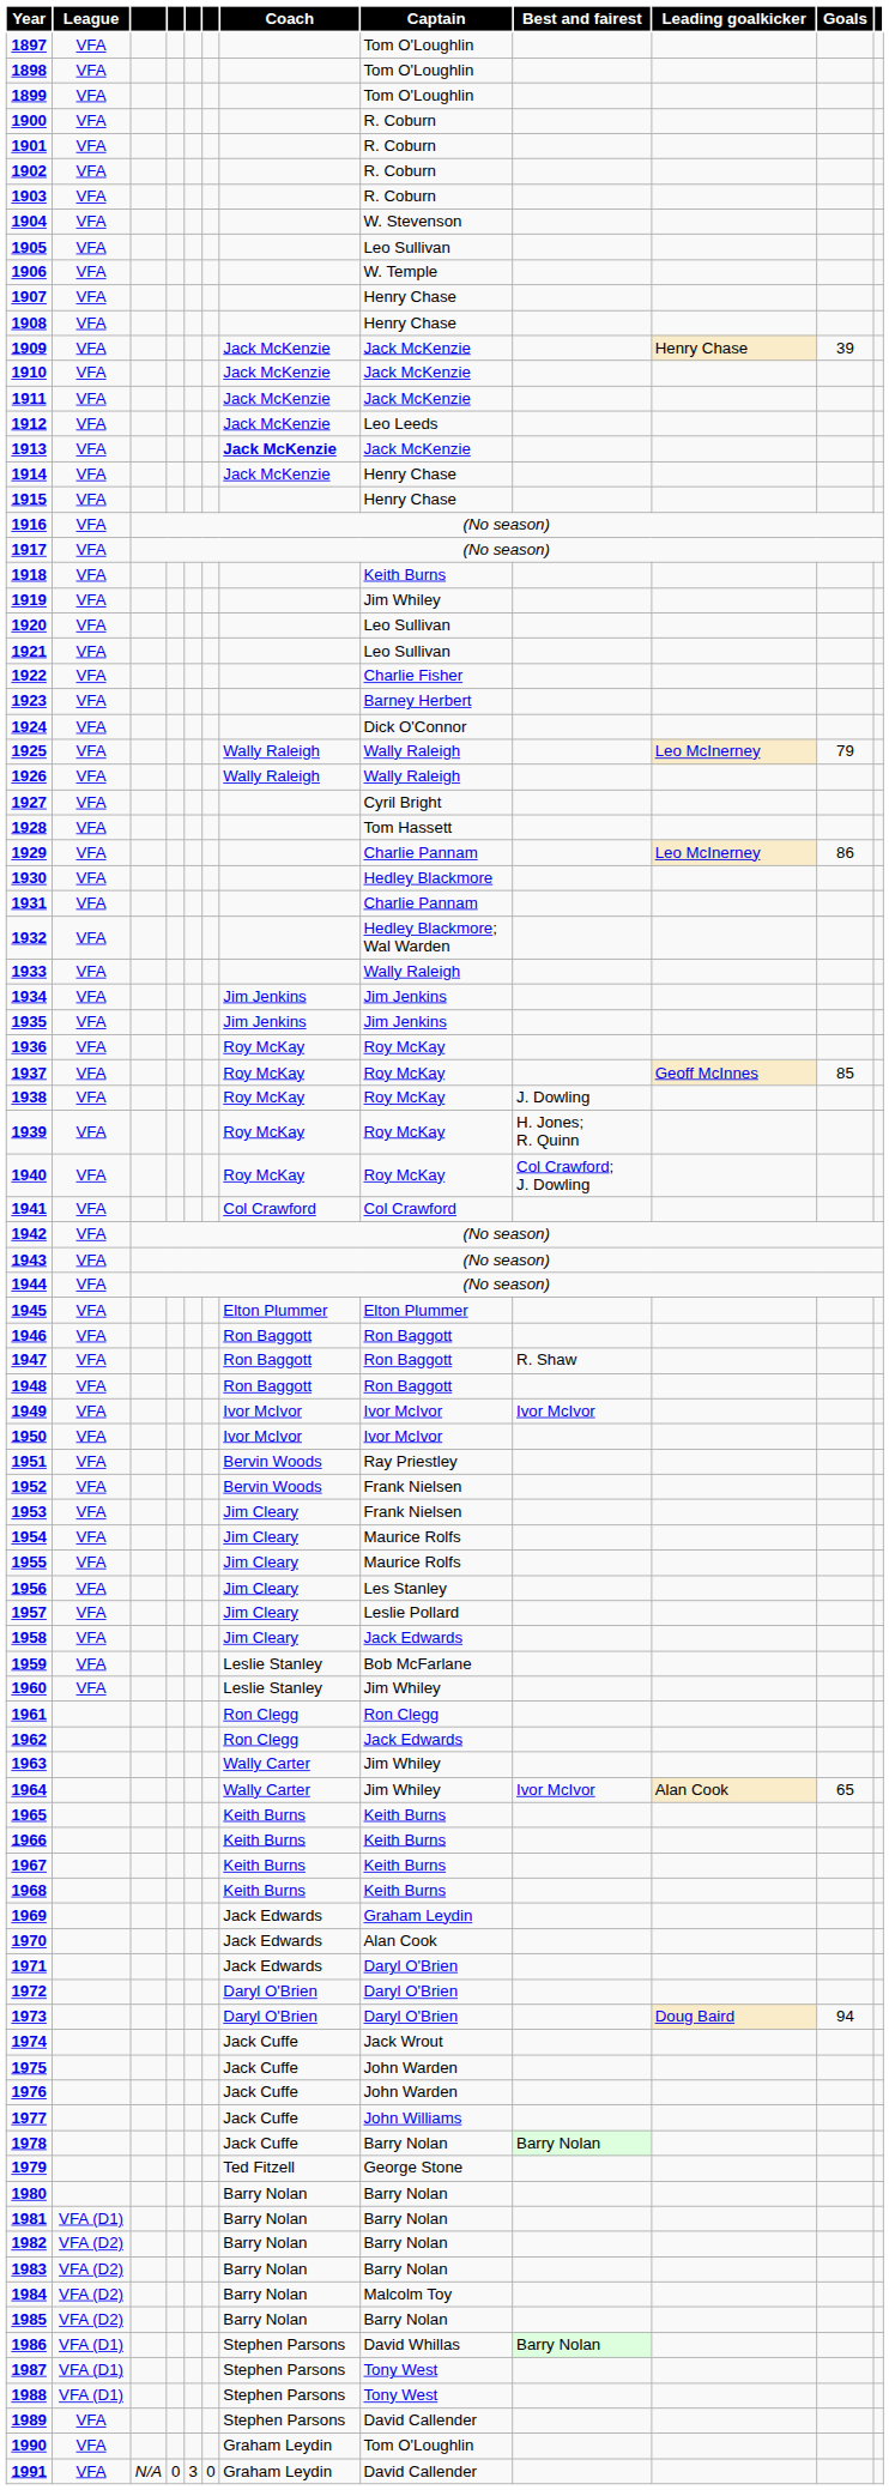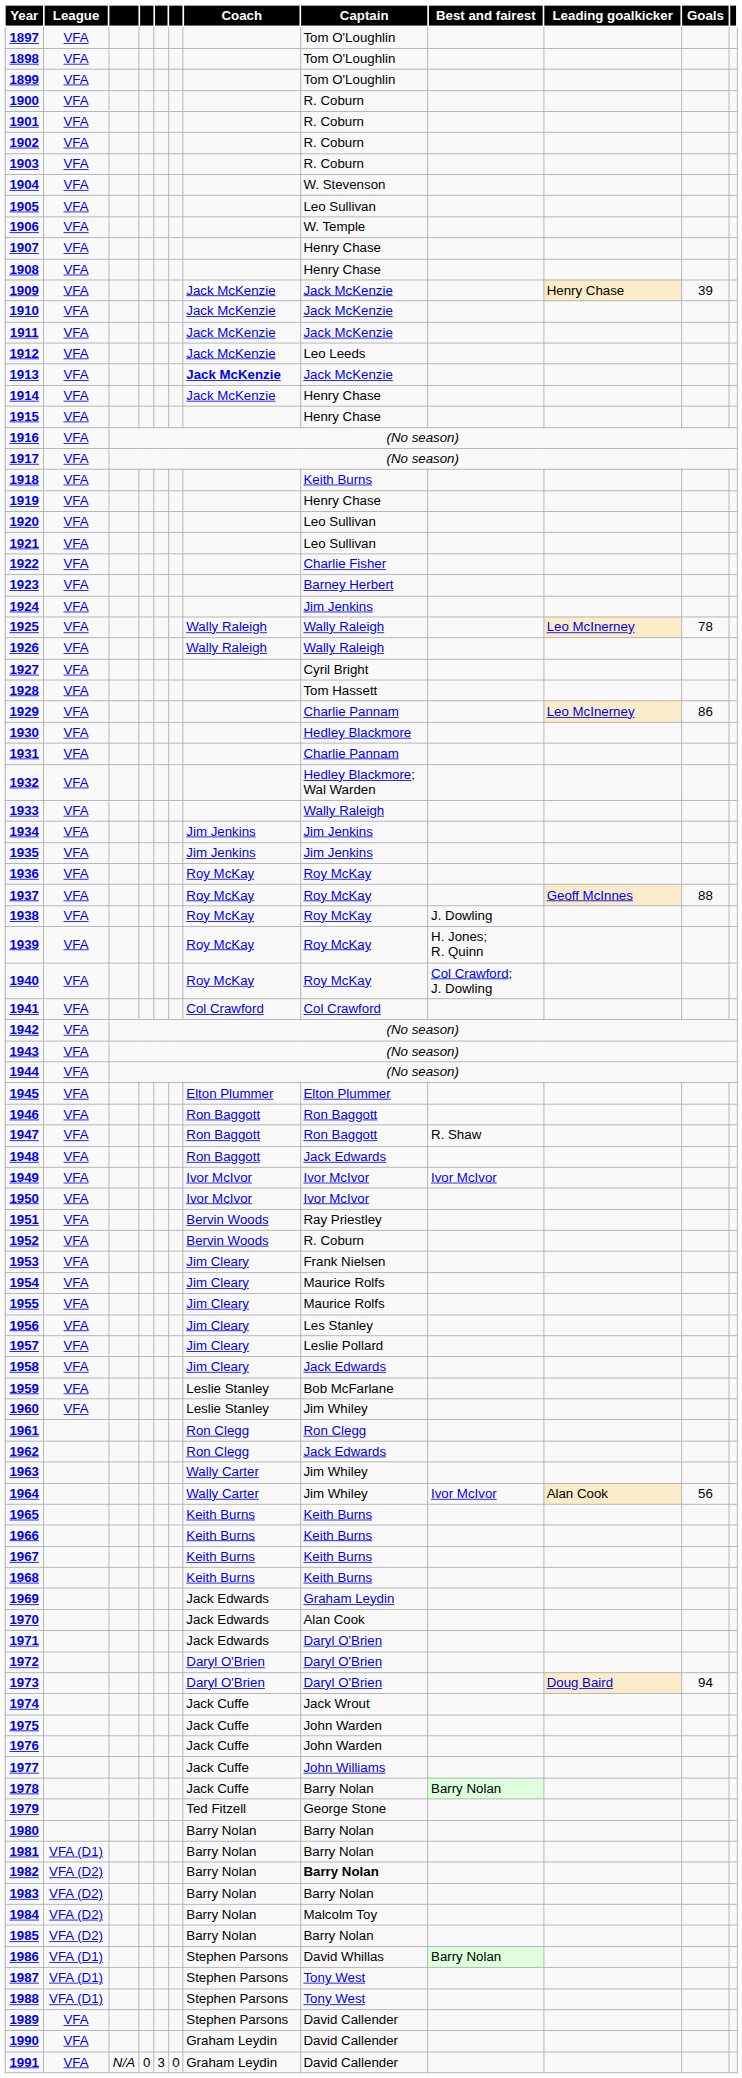1919 | Captain: Jim Whiley -> Henry Chase
1924 | Captain: Dick O'Connor -> Jim Jenkins
1925 | Goals: 79 -> 78
1937 | Goals: 85 -> 88
1948 | Captain: Ron Baggott -> Jack Edwards
1952 | Captain: Frank Nielsen -> R. Coburn
1964 | Goals: 65 -> 56
1982 | Captain: normal -> bold
1990 | Captain: Tom O'Loughlin -> David Callender
